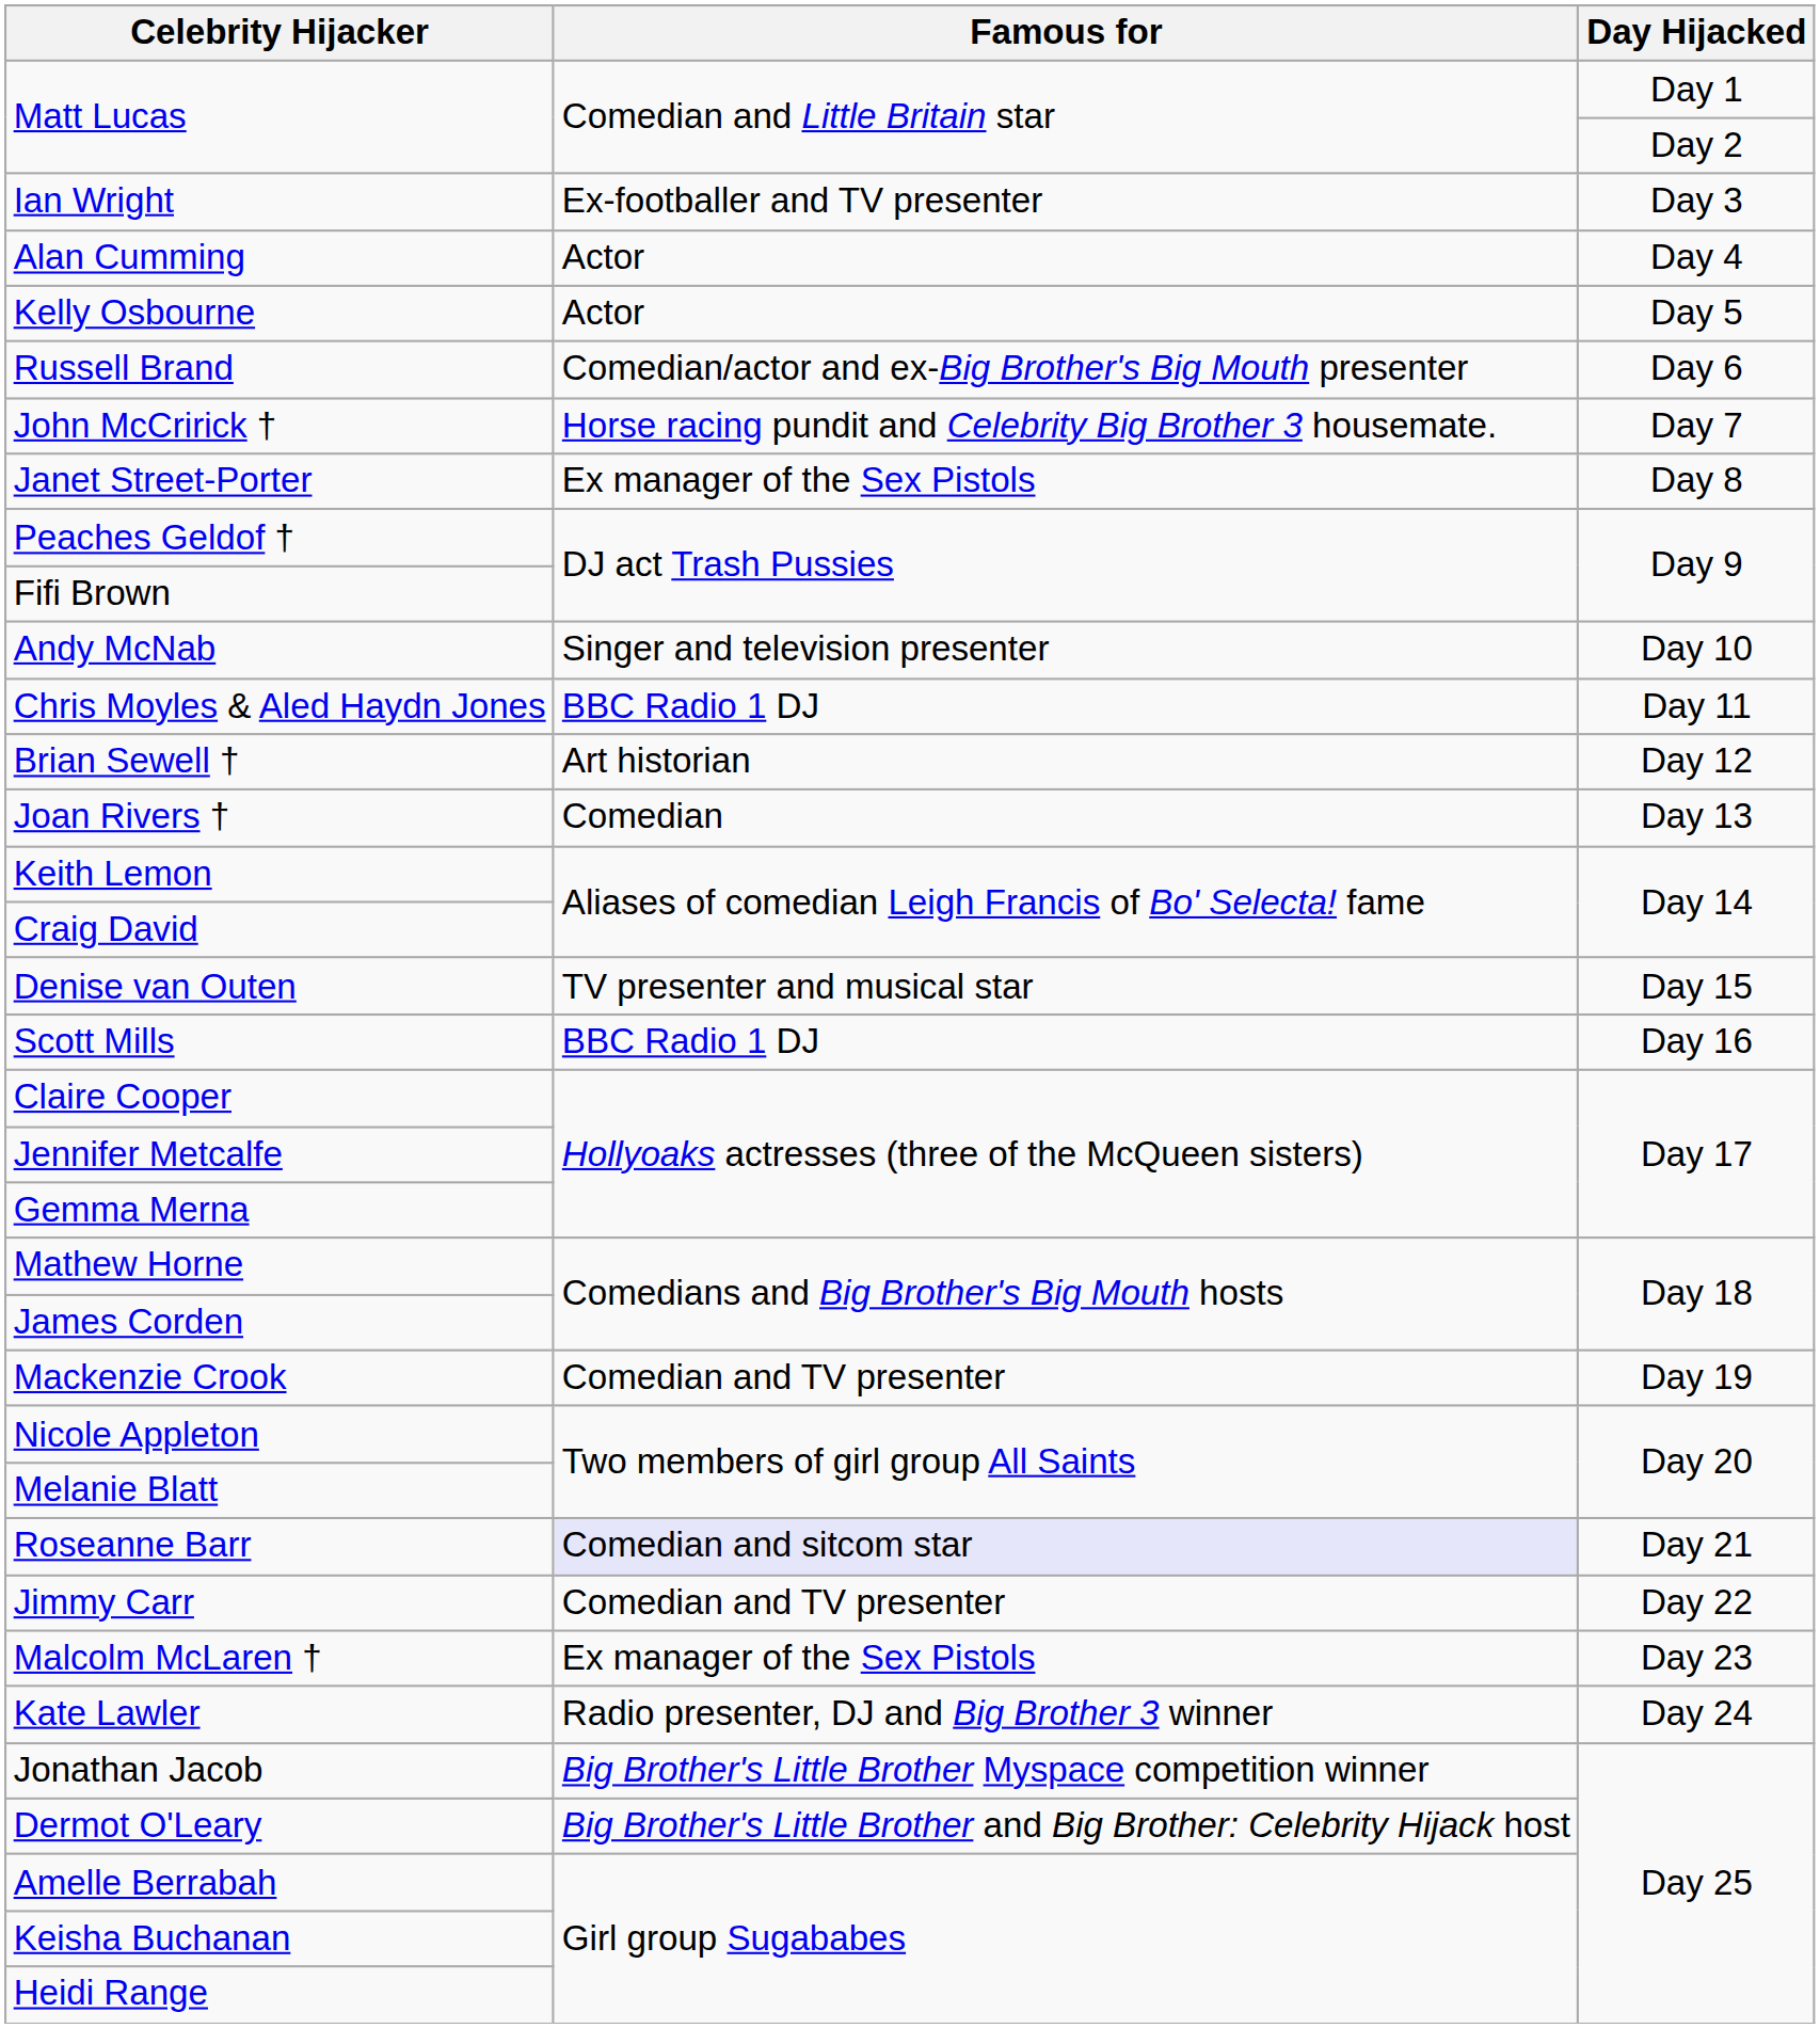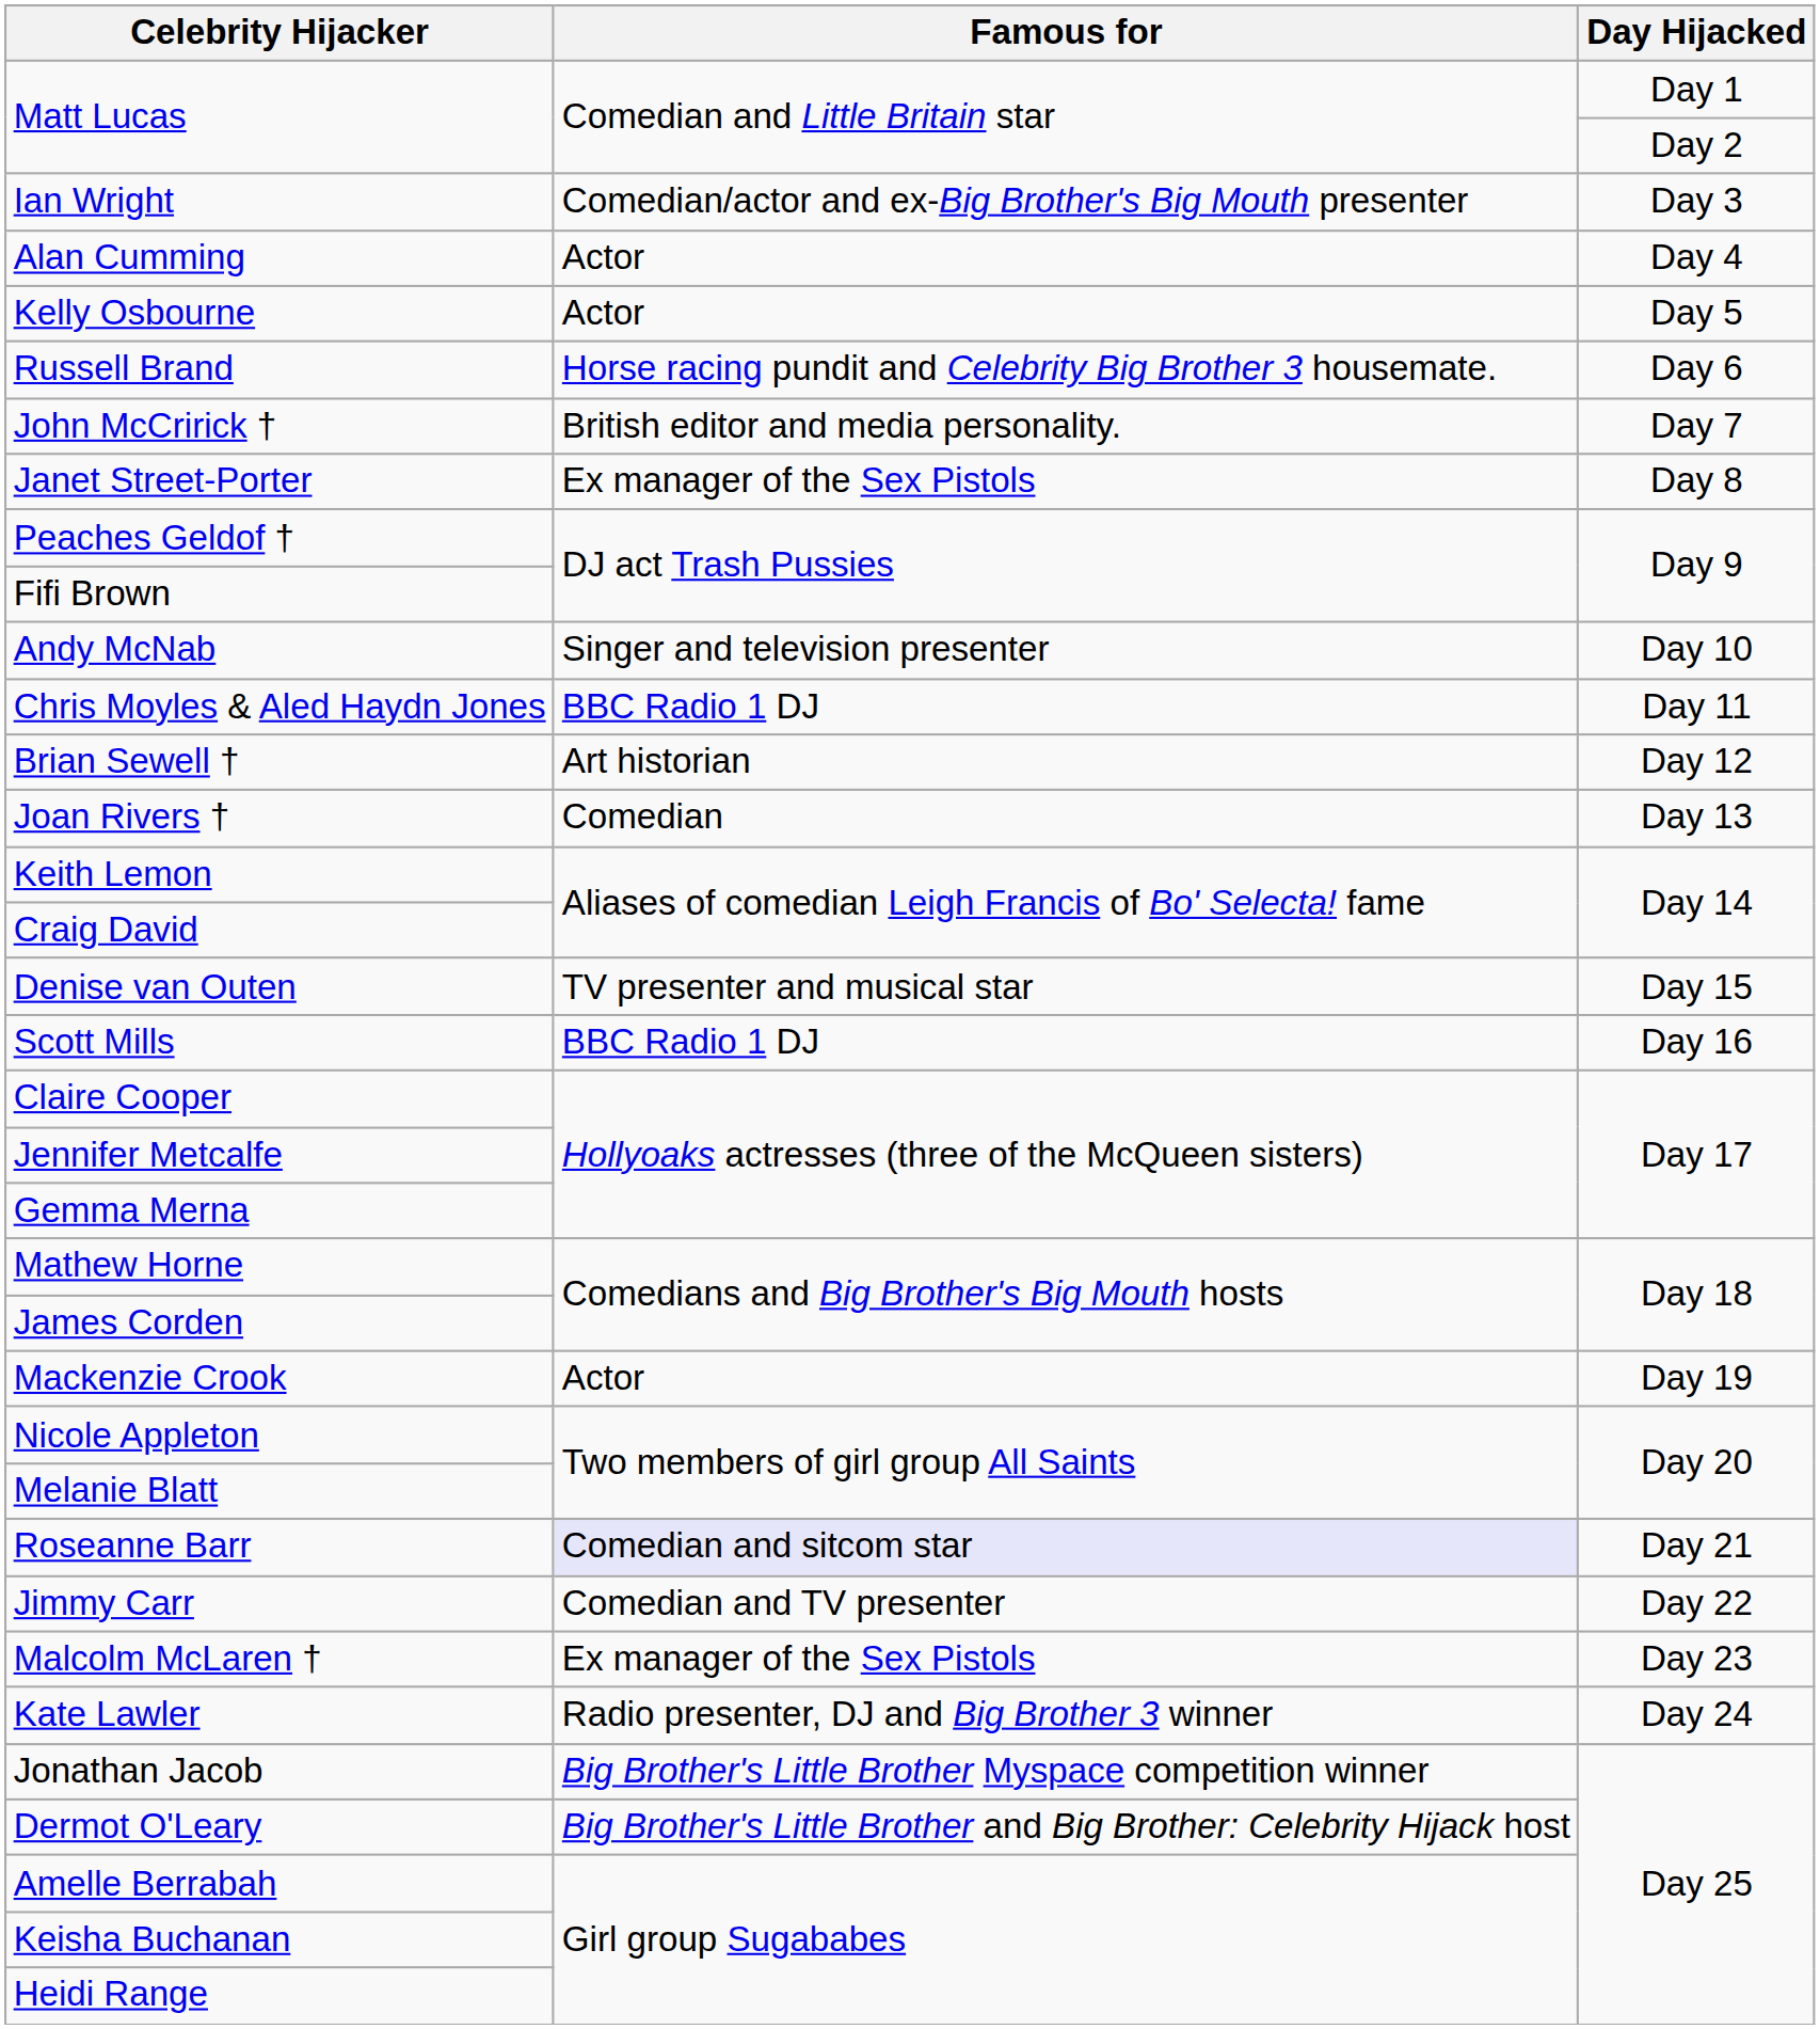Ian Wright | Famous for: Ex-footballer and TV presenter -> Comedian/actor and ex-Big Brother's Big Mouth presenter
Russell Brand | Famous for: Comedian/actor and ex-Big Brother's Big Mouth presenter -> Horse racing pundit and Celebrity Big Brother 3 housemate.
John McCririck † | Famous for: Horse racing pundit and Celebrity Big Brother 3 housemate. -> British editor and media personality.
Mackenzie Crook | Famous for: Comedian and TV presenter -> Actor
